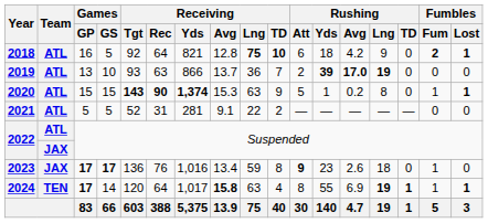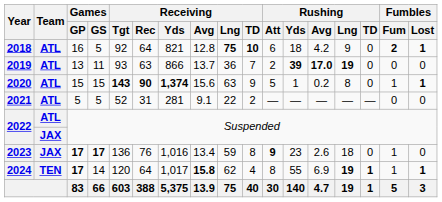2019 | Games / GS: 10 -> 11
2020 | Receiving / Avg: 15.3 -> 15.6
2024 | Receiving / Lng: 63 -> 62
